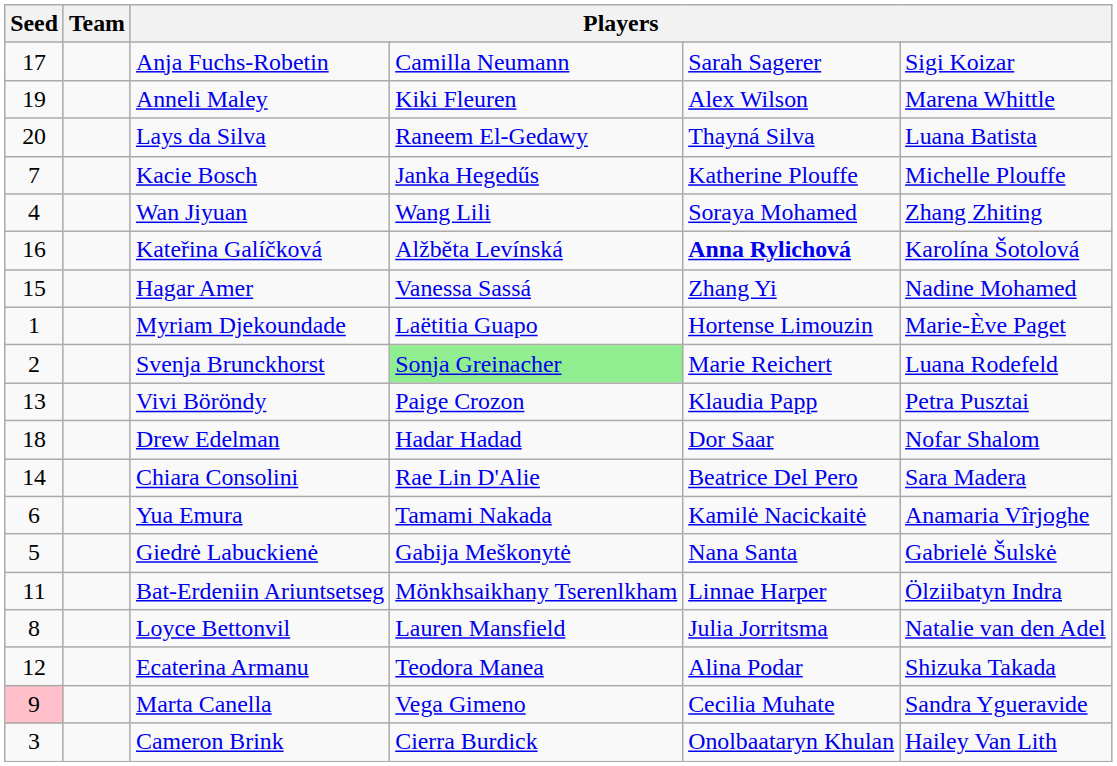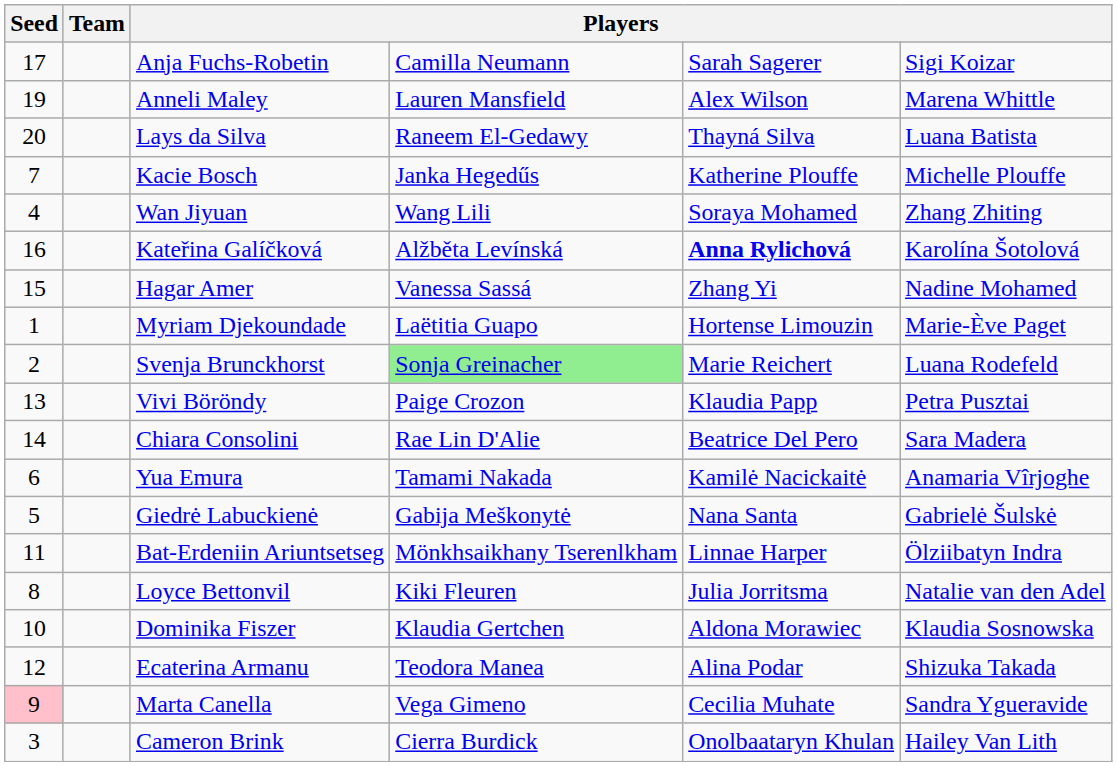Anneli Maley | column 4: Kiki Fleuren -> Lauren Mansfield
- row: 18 | Drew Edelman | Hadar Hadad | Dor Saar | Nofar Shalom
Loyce Bettonvil | column 4: Lauren Mansfield -> Kiki Fleuren
+ row: 10 | Dominika Fiszer | Klaudia Gertchen | Aldona Morawiec | Klaudia Sosnowska
